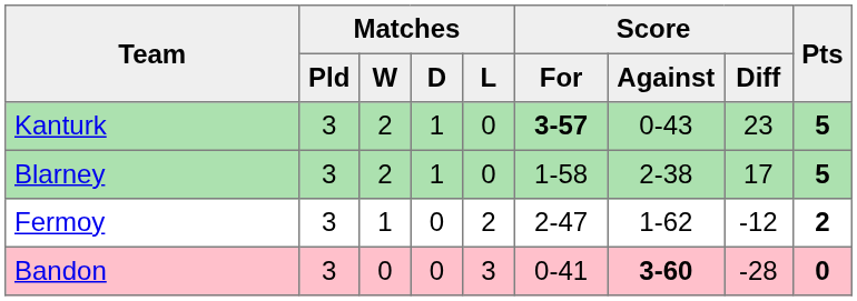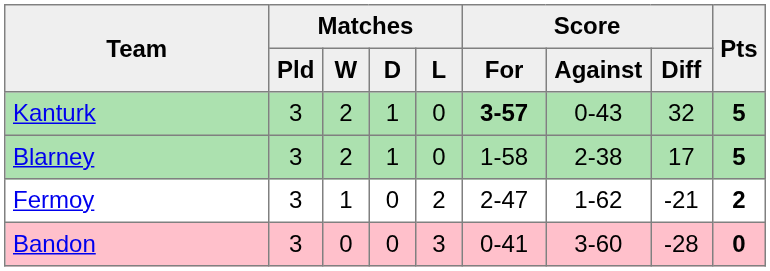Kanturk | Score / Diff: 23 -> 32
Fermoy | Score / Diff: -12 -> -21
Bandon | Score / Against: bold -> normal
